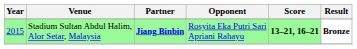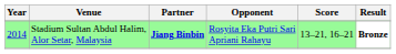Stadium Sultan Abdul Halim, Alor Setar, Malaysia | Year: 2015 -> 2014
Stadium Sultan Abdul Halim, Alor Setar, Malaysia | Score: bold -> normal
